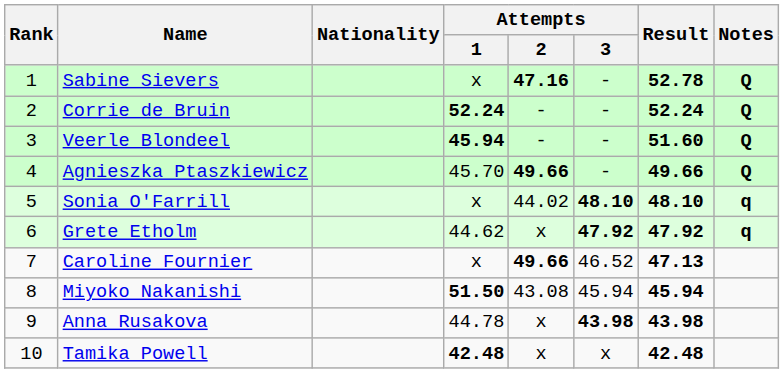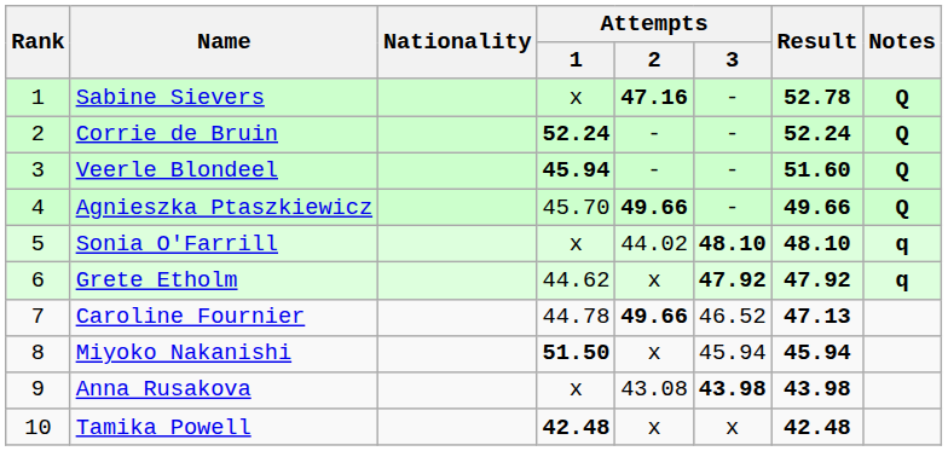Caroline Fournier | Attempts / 1: x -> 44.78
Miyoko Nakanishi | Attempts / 2: 43.08 -> x
Anna Rusakova | Attempts / 1: 44.78 -> x
Anna Rusakova | Attempts / 2: x -> 43.08
